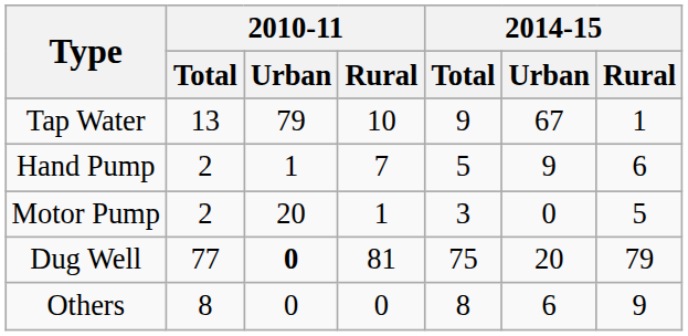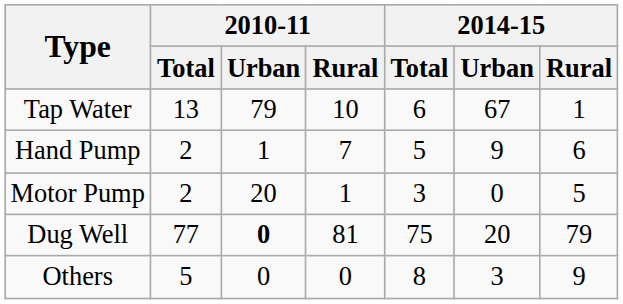Tap Water | 2014-15 / Total: 9 -> 6
Others | 2010-11 / Total: 8 -> 5
Others | 2014-15 / Urban: 6 -> 3
